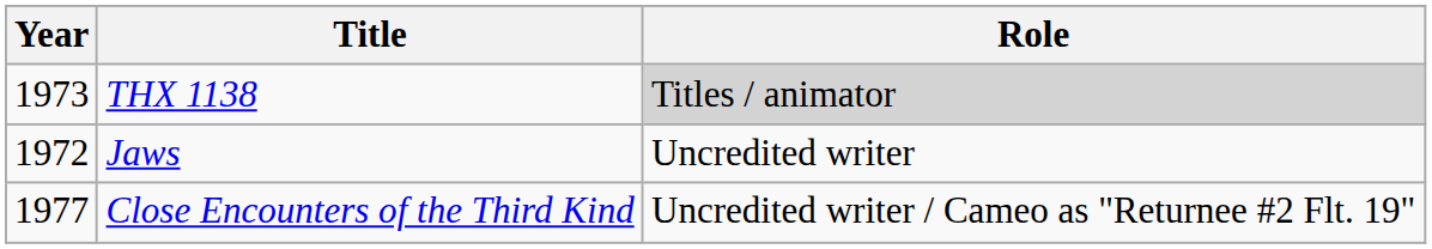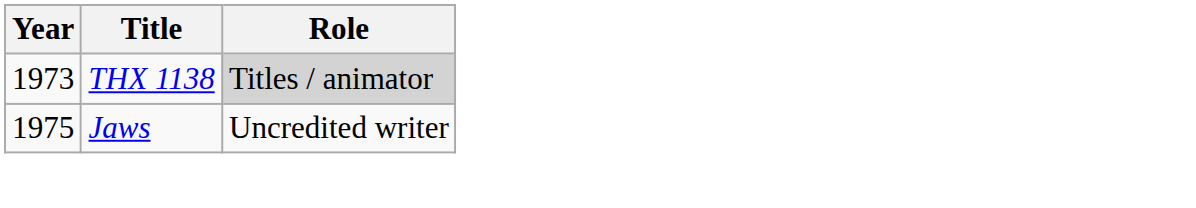Jaws | Year: 1972 -> 1975
- row: 1977 | Close Encounters of the Third Kind | Uncredited writer / Cameo as "Returnee #2 Flt. 19"
